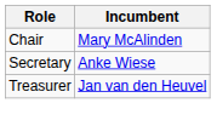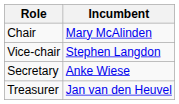+ row: Vice-chair | Stephen Langdon
